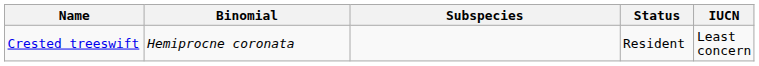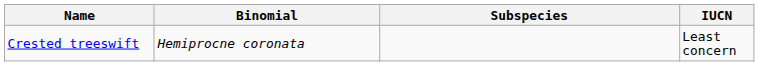- column: Status | Resident
